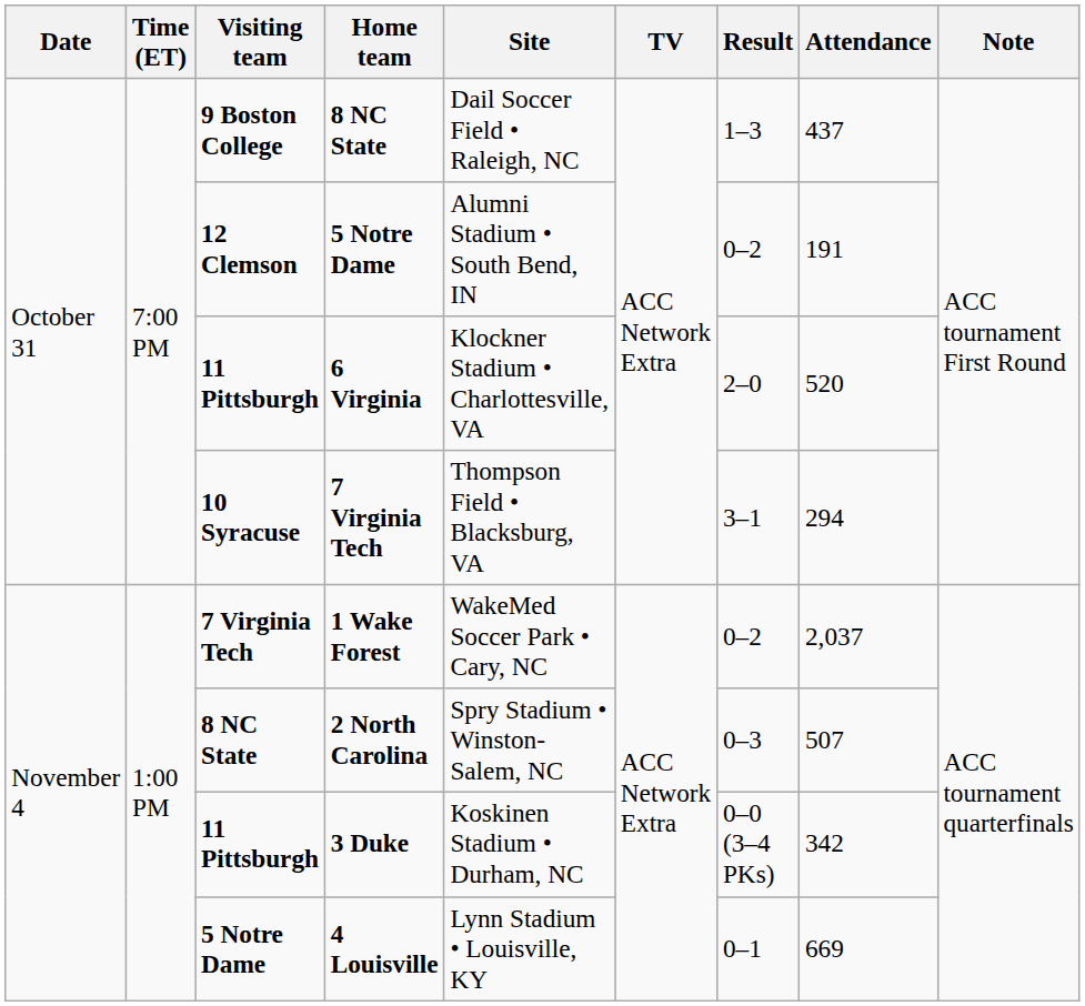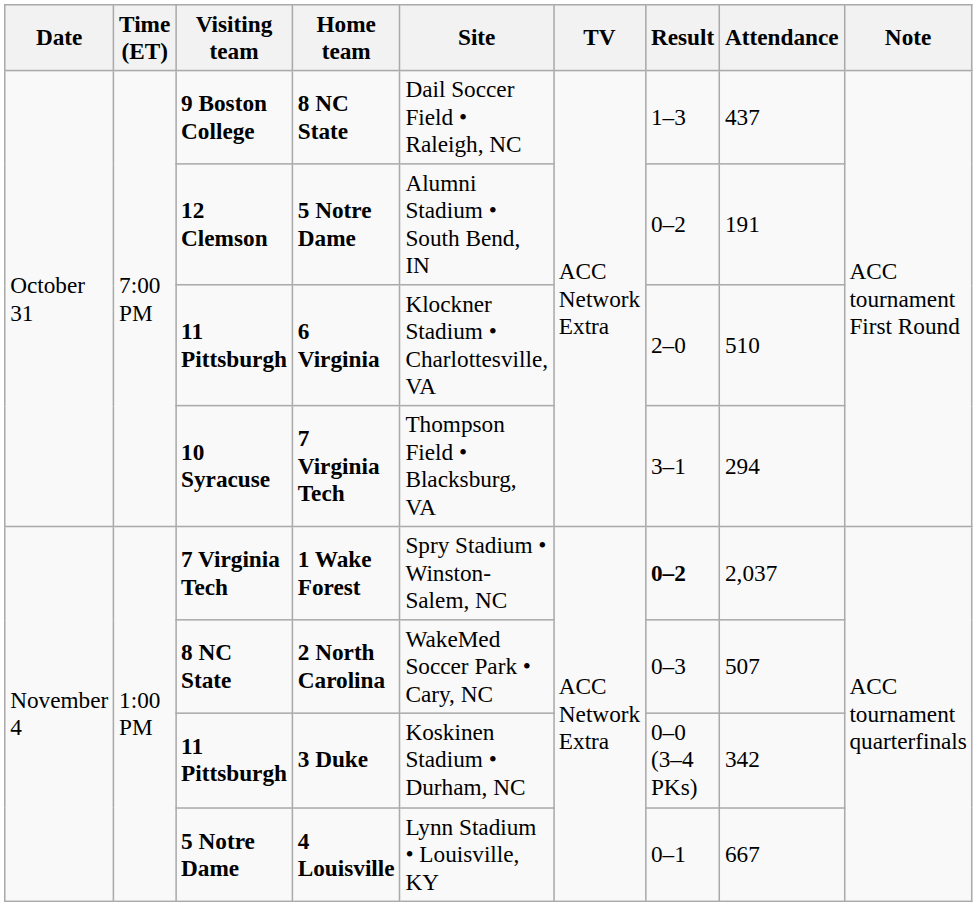6 Virginia | Attendance: 520 -> 510
1 Wake Forest | Site: WakeMed Soccer Park • Cary, NC -> Spry Stadium • Winston-Salem, NC
1 Wake Forest | Result: normal -> bold
2 North Carolina | Site: Spry Stadium • Winston-Salem, NC -> WakeMed Soccer Park • Cary, NC
4 Louisville | Attendance: 669 -> 667
